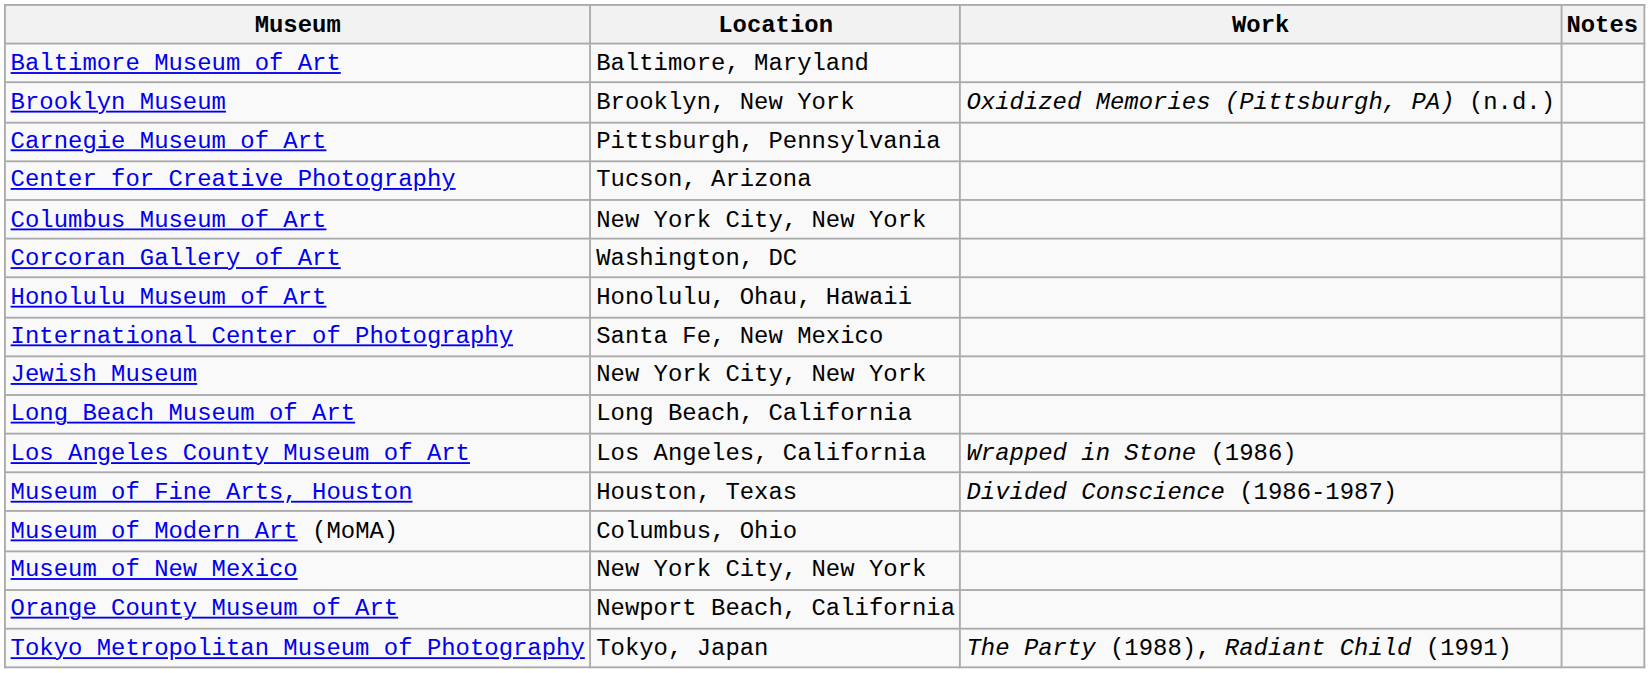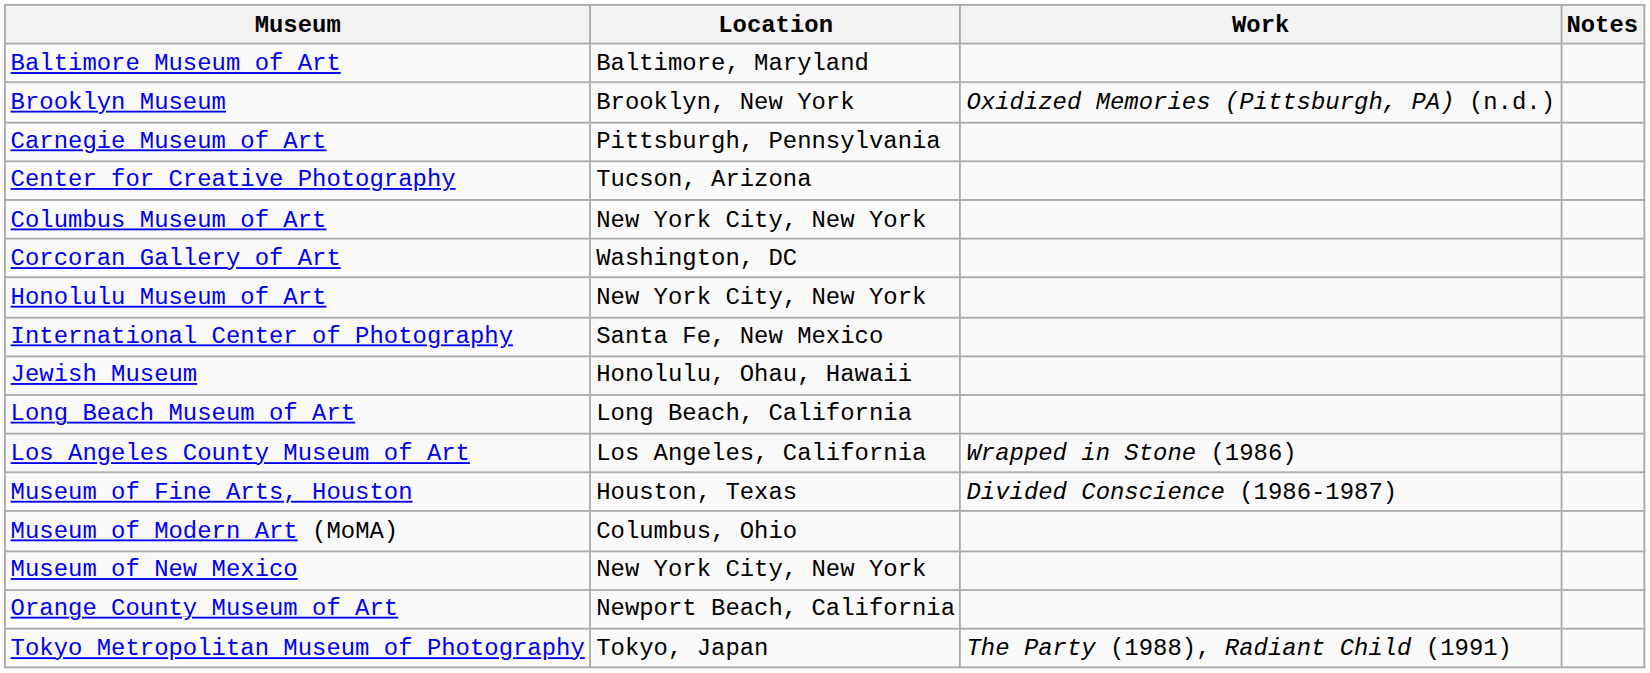Honolulu Museum of Art | Location: Honolulu, Ohau, Hawaii -> New York City, New York
Jewish Museum | Location: New York City, New York -> Honolulu, Ohau, Hawaii
